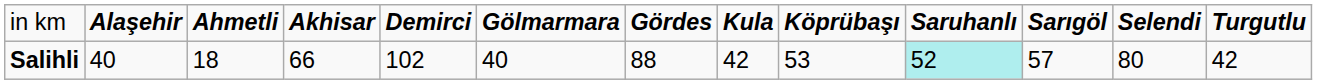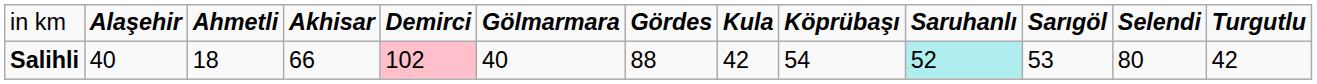Salihli | column 5: no background -> pink background
Salihli | column 9: 53 -> 54
Salihli | column 11: 57 -> 53
